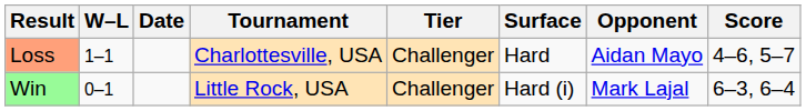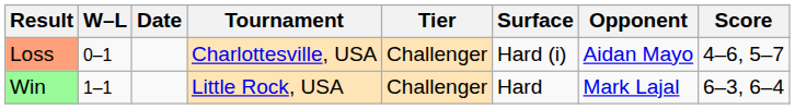Loss | W–L: 1–1 -> 0–1
Loss | Surface: Hard -> Hard (i)
Win | W–L: 0–1 -> 1–1
Win | Surface: Hard (i) -> Hard
